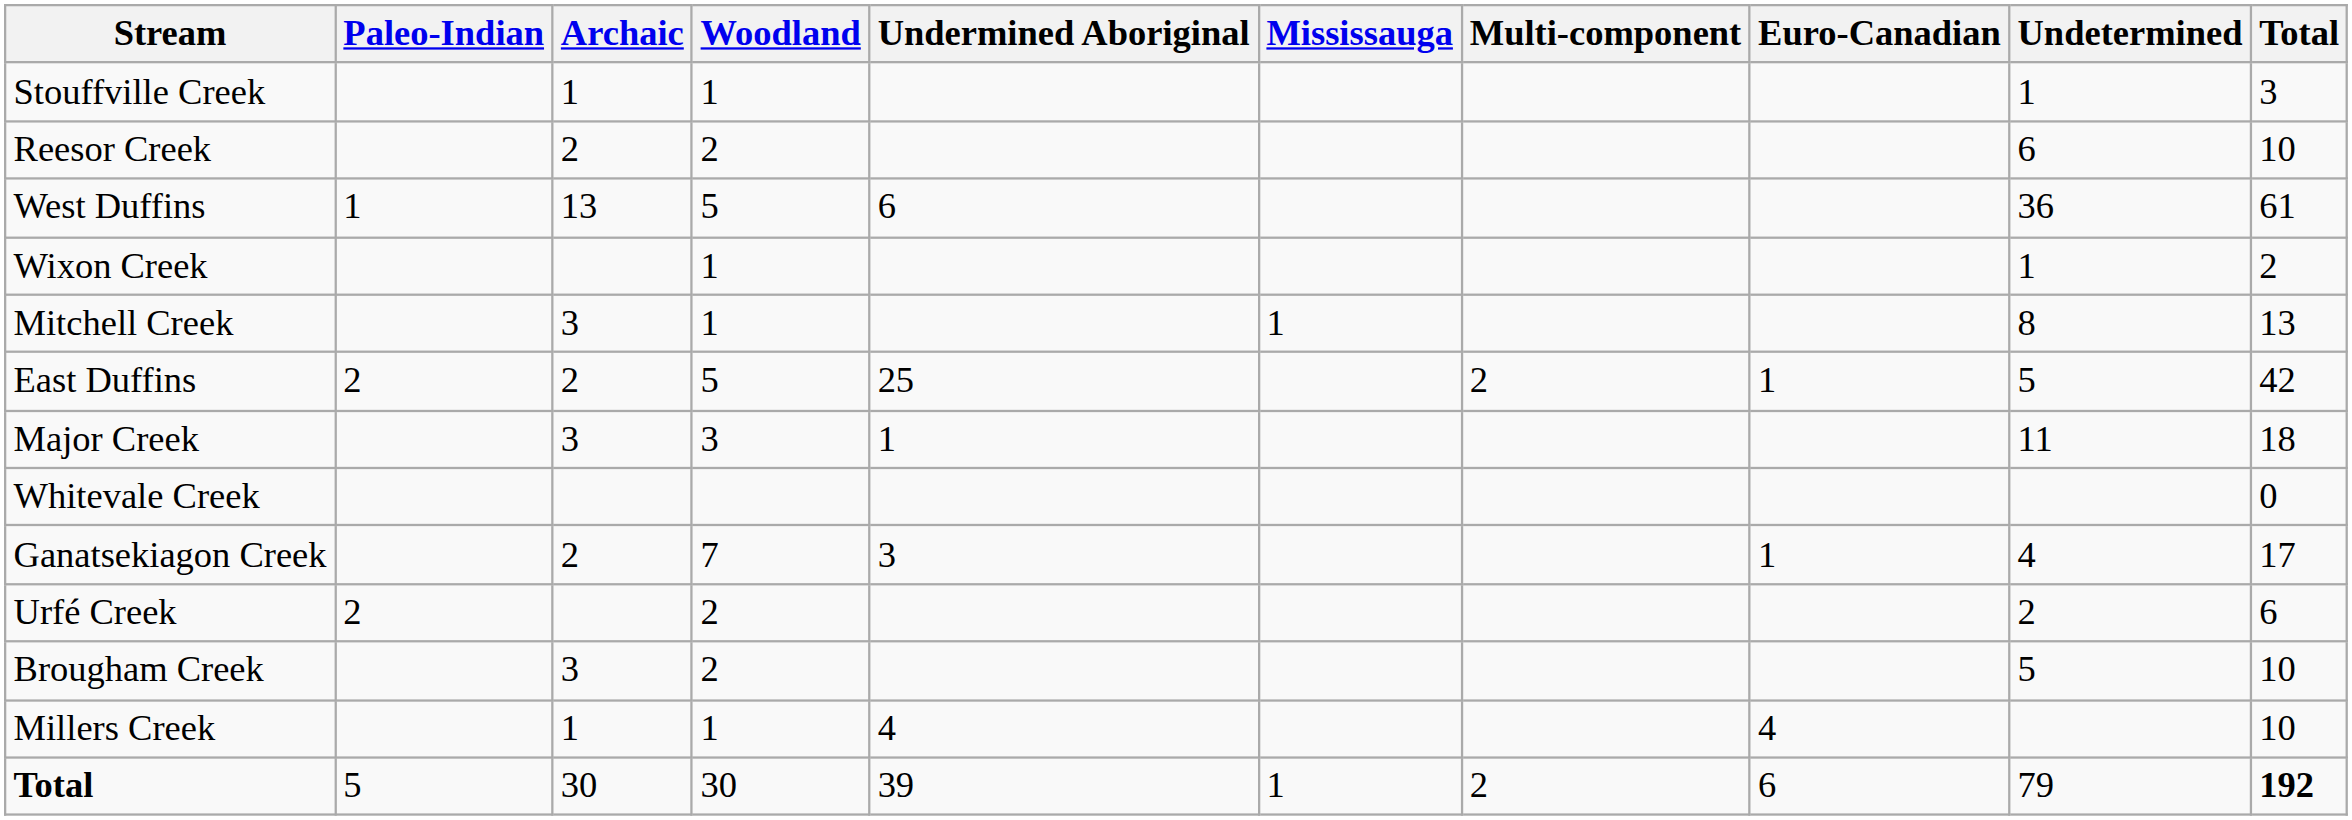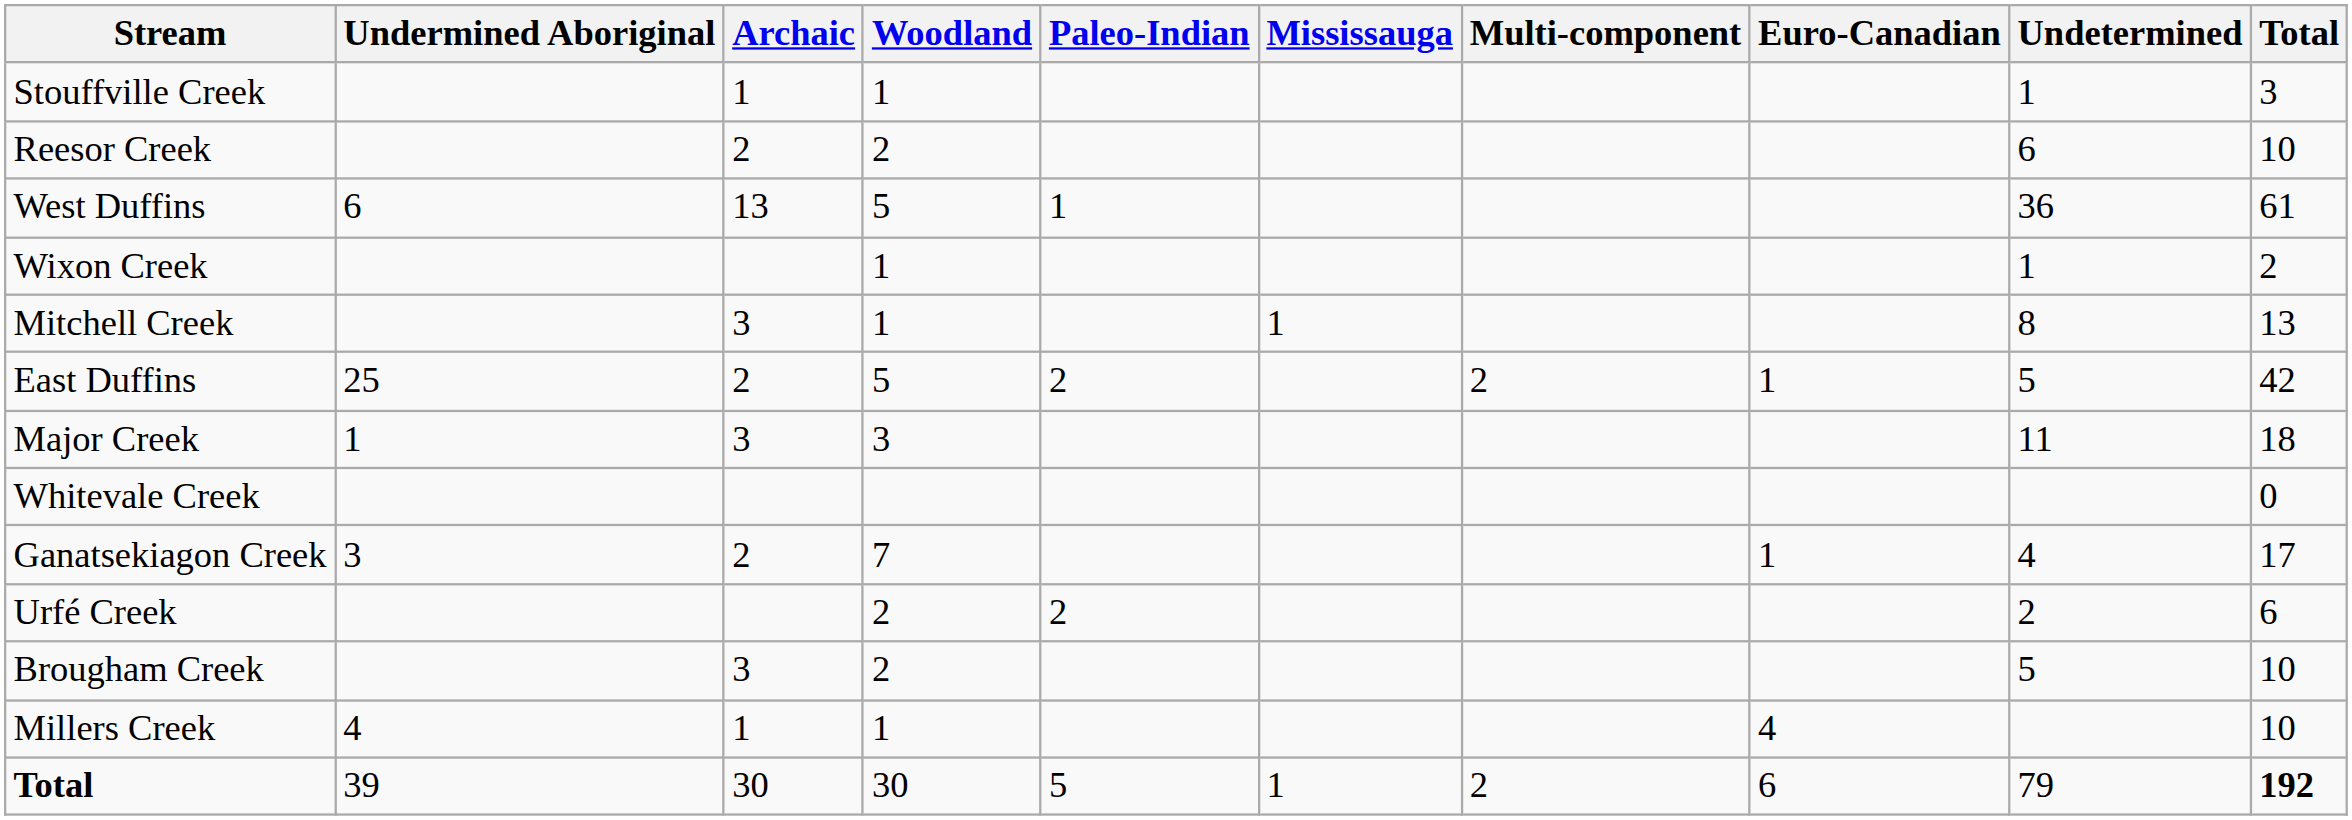columns swapped: Paleo-Indian <-> Undermined Aboriginal
